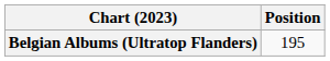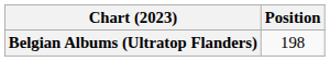Belgian Albums (Ultratop Flanders) | Position: 195 -> 198
